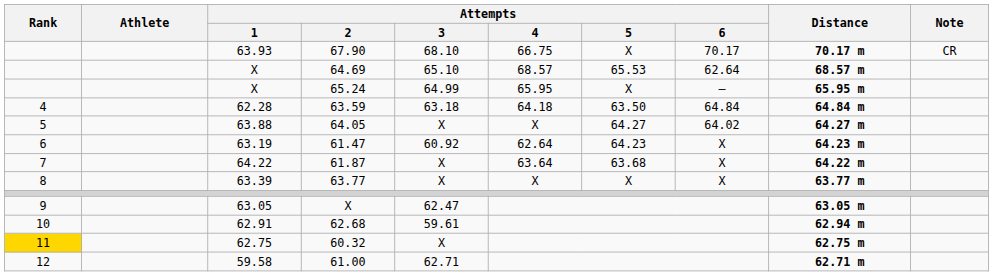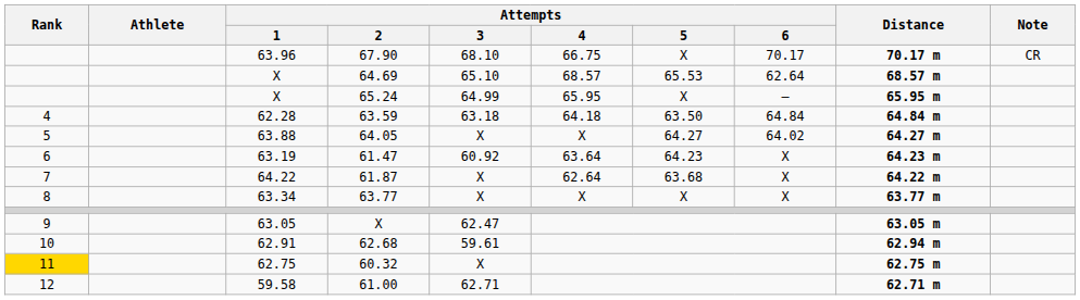67.90 | Attempts / 1: 63.93 -> 63.96
61.47 | Attempts / 4: 62.64 -> 63.64
61.87 | Attempts / 4: 63.64 -> 62.64
63.77 | Attempts / 1: 63.39 -> 63.34
